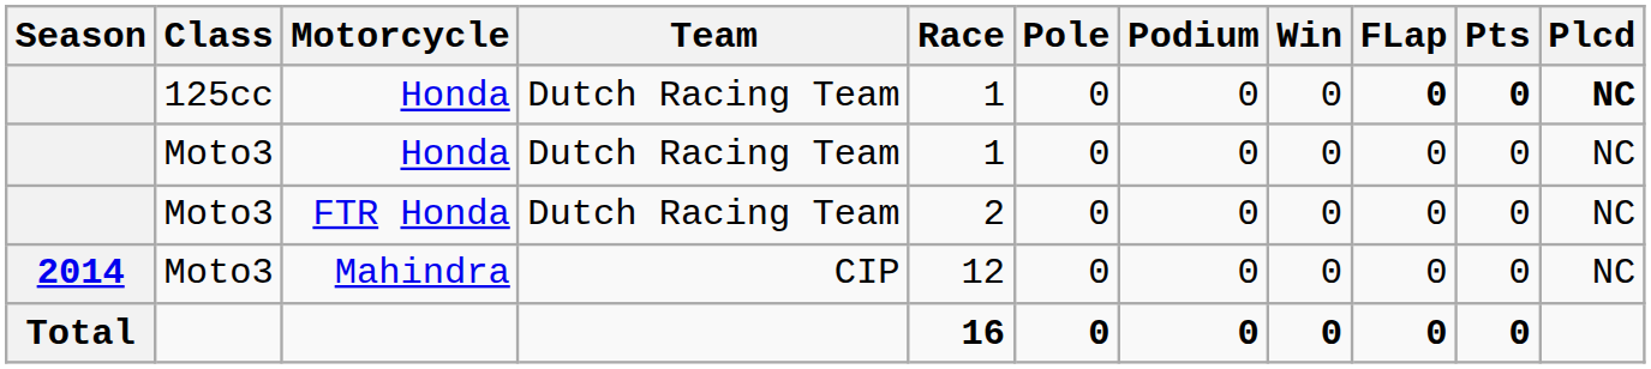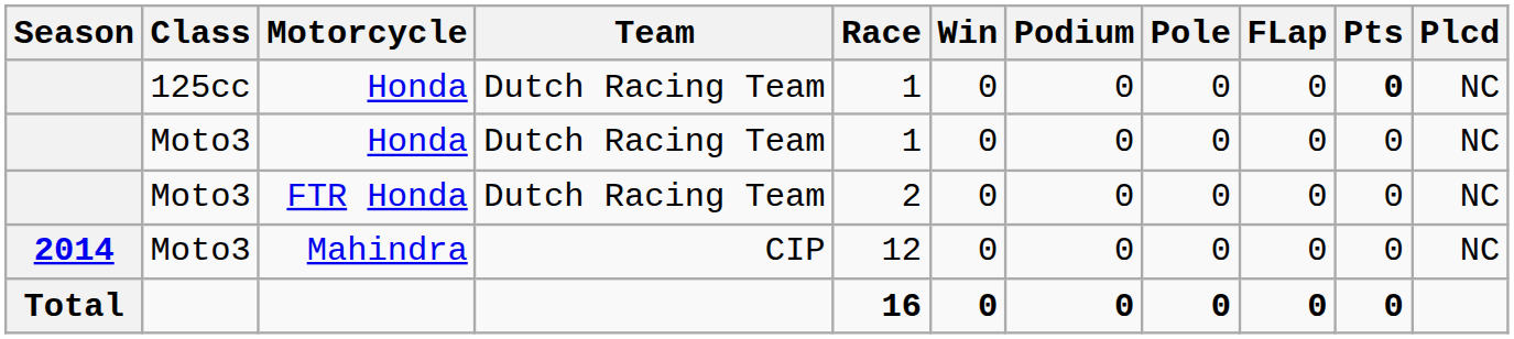columns swapped: Win <-> Pole
125cc / Honda | FLap: bold -> normal
125cc / Honda | Plcd: bold -> normal
